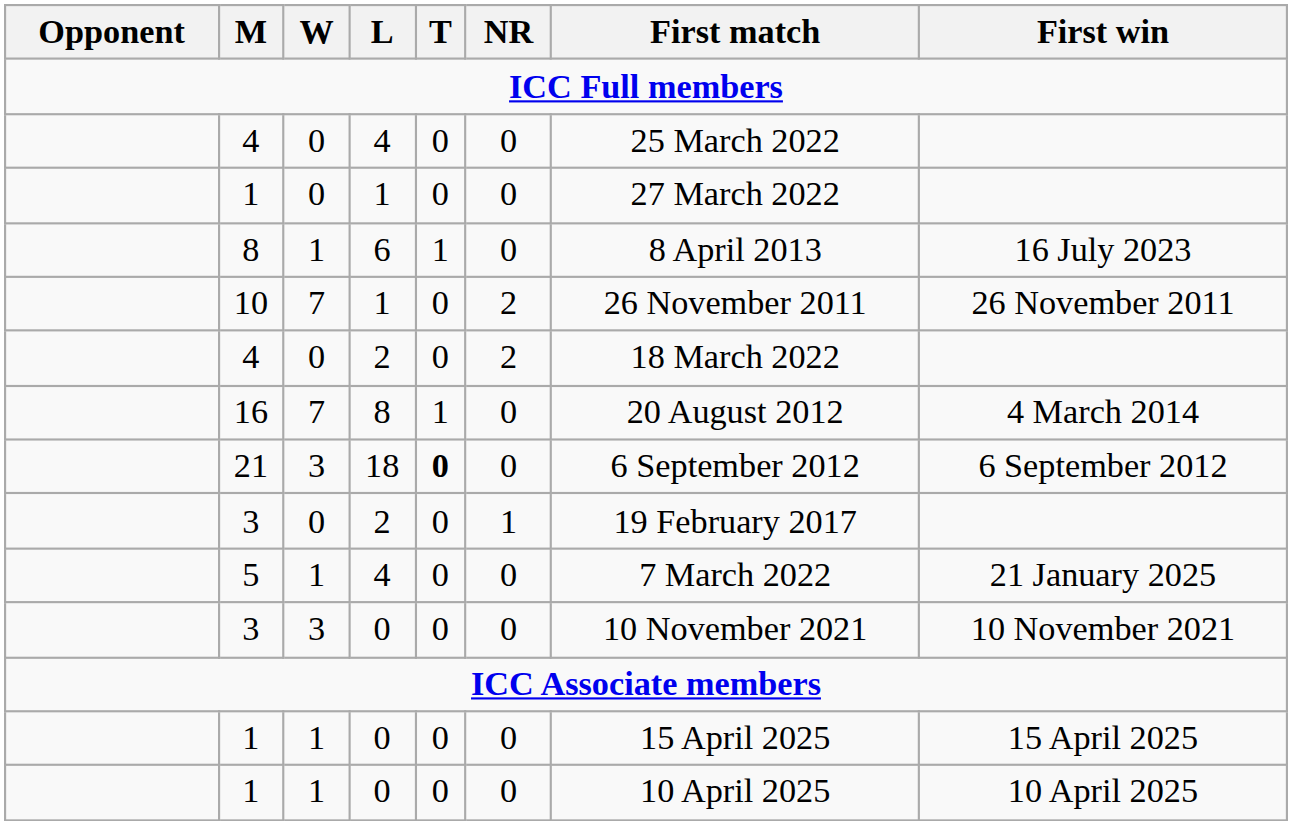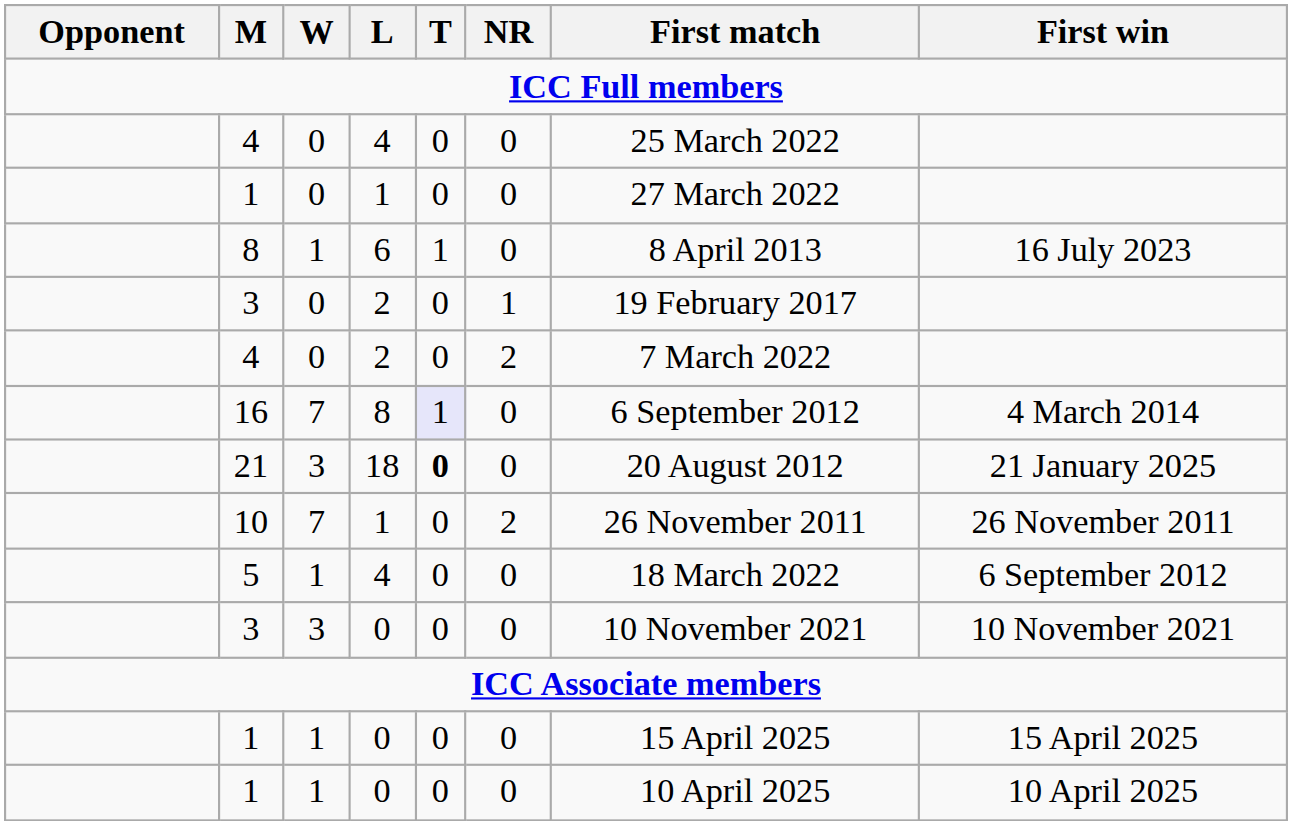rows swapped: 10 <-> 3 / 2
4 / 2 | First match: 18 March 2022 -> 7 March 2022
16 | T: no background -> lavender background
16 | First match: 20 August 2012 -> 6 September 2012
21 | First match: 6 September 2012 -> 20 August 2012
21 | First win: 6 September 2012 -> 21 January 2025
5 | First match: 7 March 2022 -> 18 March 2022
5 | First win: 21 January 2025 -> 6 September 2012
